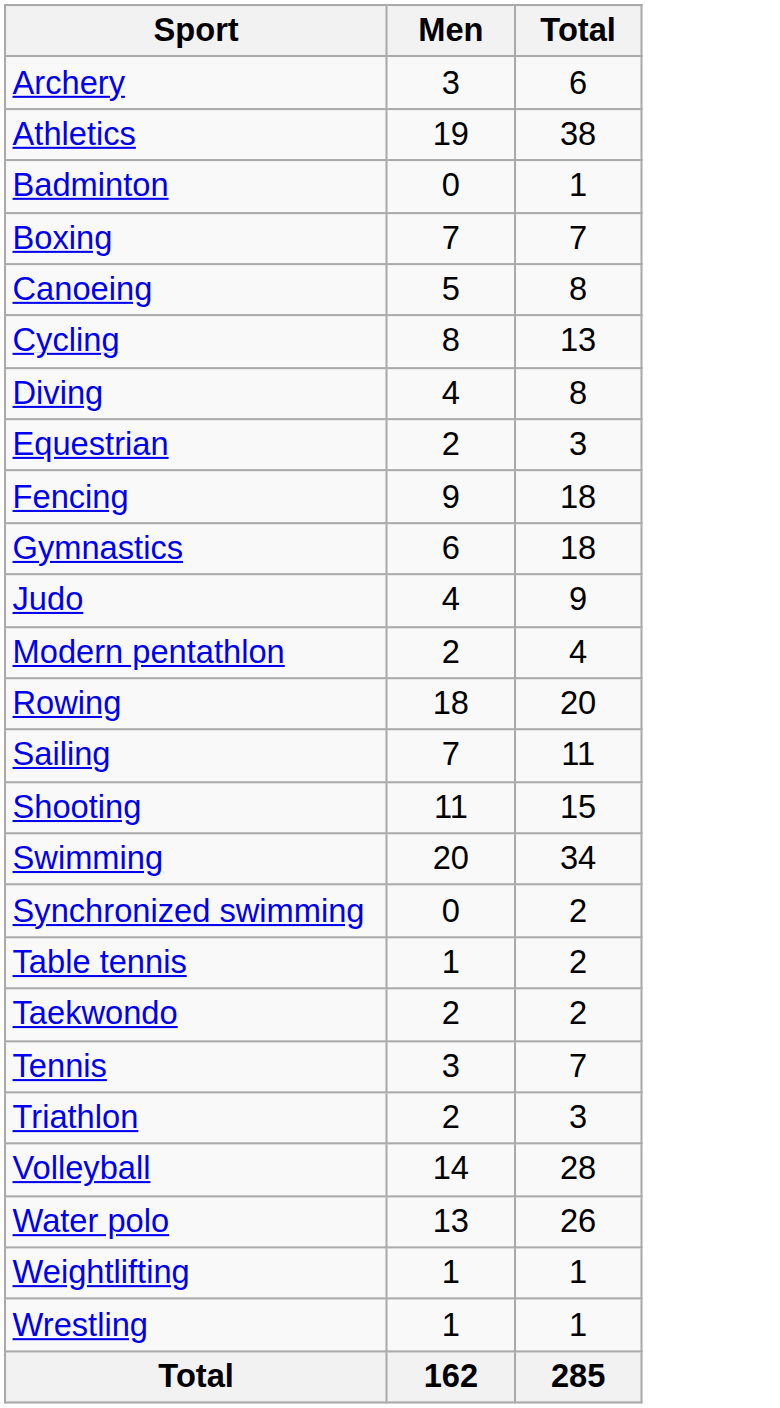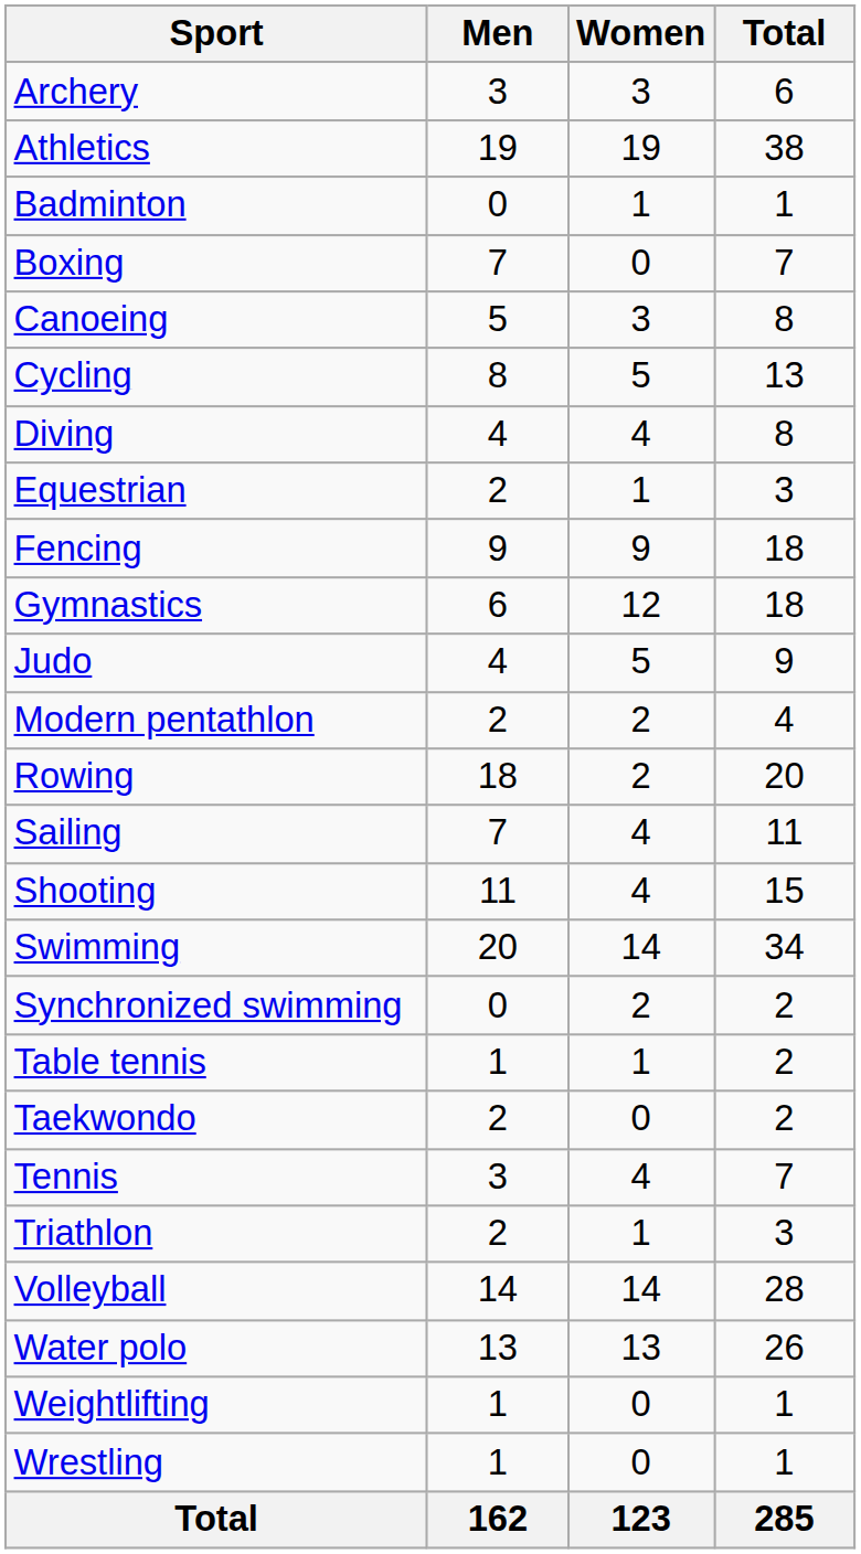+ column: Women | 3 | 19 | 1 | 0 | 3 | 5 | 4 | 1 | 9 | 12 | 5 | 2 | 2 | 4 | 4 | 14 | 2 | 1 | 0 | 4 | 1 | 14 | 13 | 0 | 0 | 123
